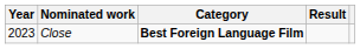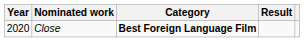Close | Year: 2023 -> 2020
